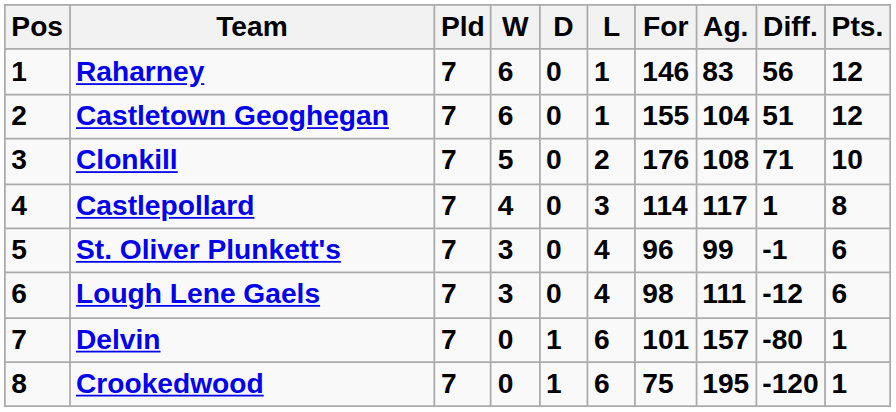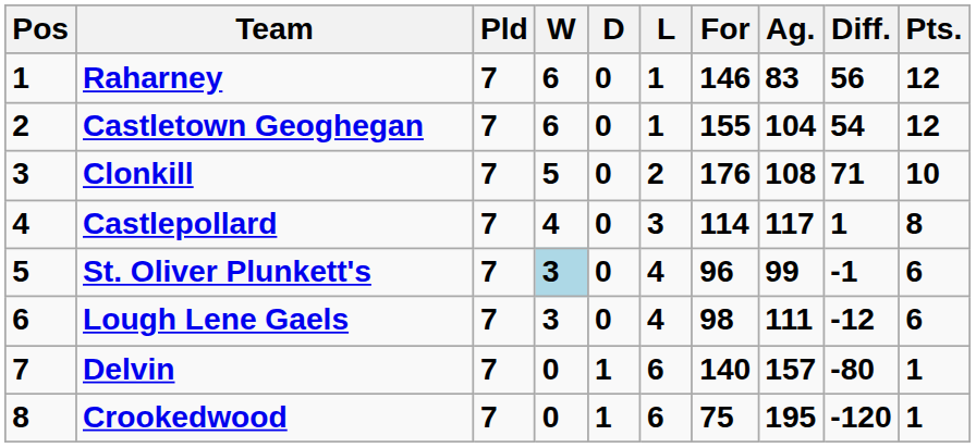Castletown Geoghegan | Diff.: 51 -> 54
St. Oliver Plunkett's | W: no background -> lightblue background
Delvin | For: 101 -> 140
